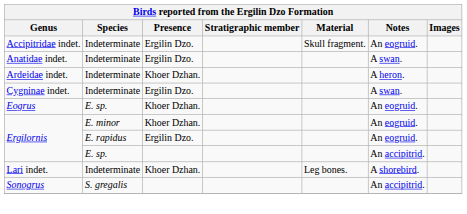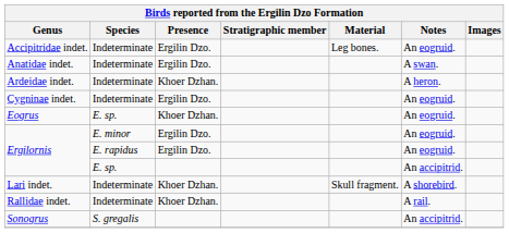Accipitridae indet. | Material: Skull fragment. -> Leg bones.
Cygninae indet. | Notes: A swan. -> An eogruid.
Ergilornis / E. minor | Presence: Khoer Dzhan. -> Ergilin Dzo.
Lari indet. | Material: Leg bones. -> Skull fragment.
+ row: Rallidae indet. | Indeterminate | Khoer Dzhan. | A rail.
